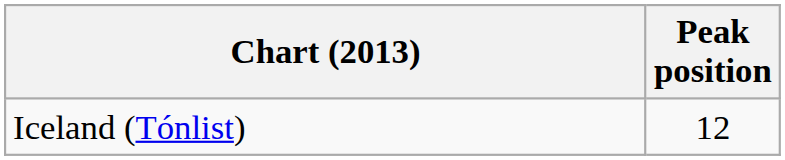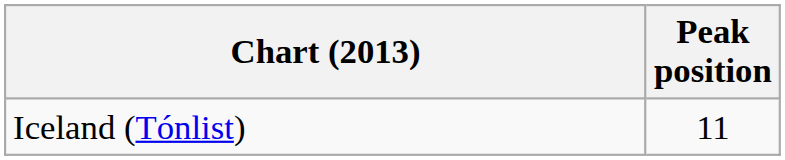Iceland (Tónlist) | Peak position: 12 -> 11
